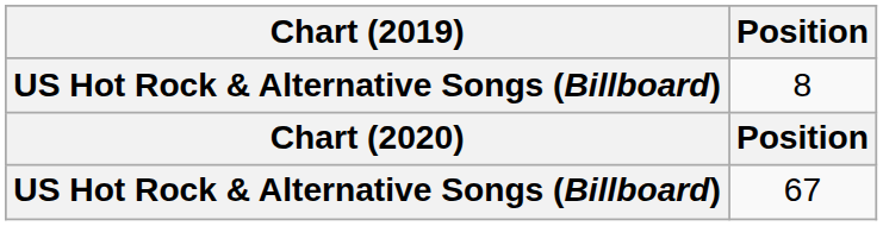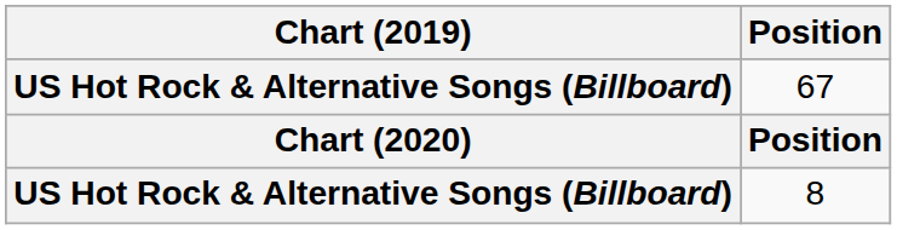rows swapped: 8 <-> 67
